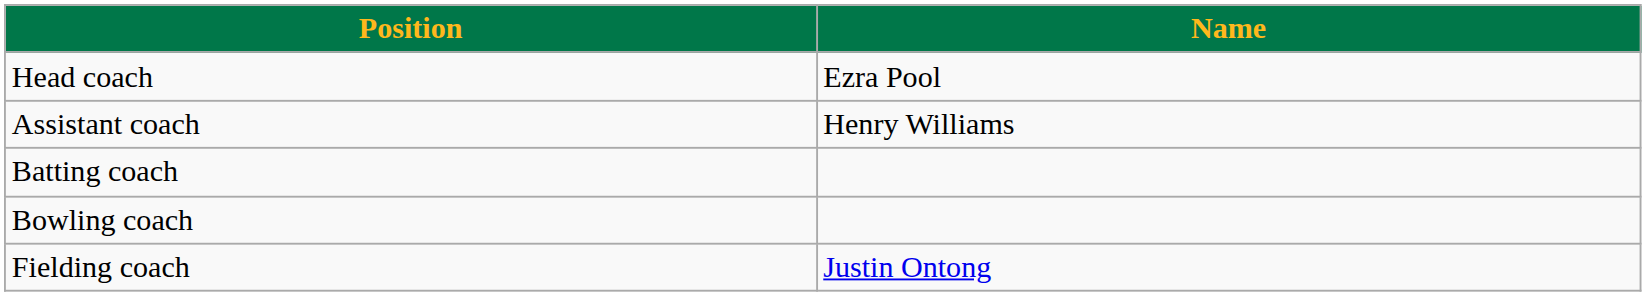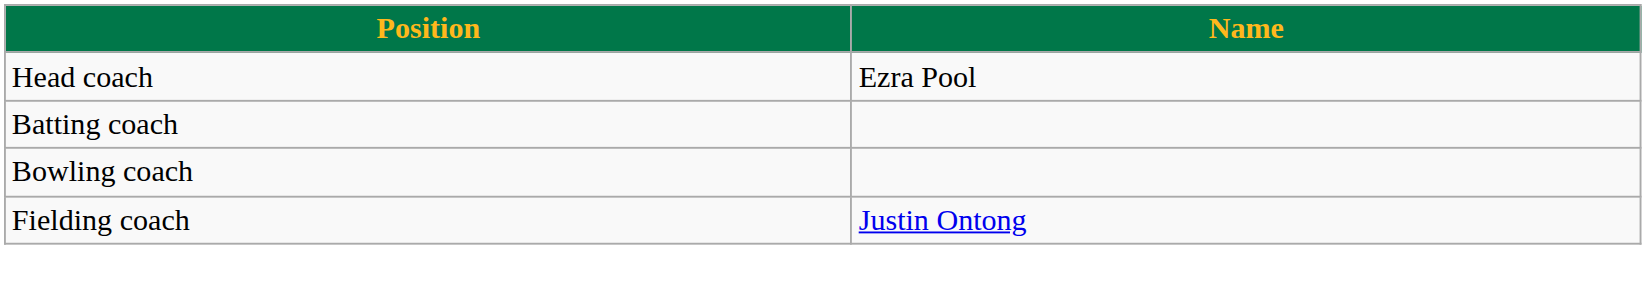- row: Assistant coach | Henry Williams
